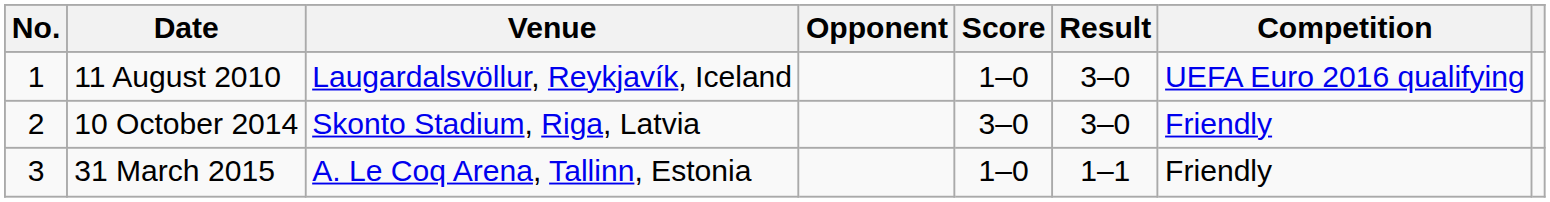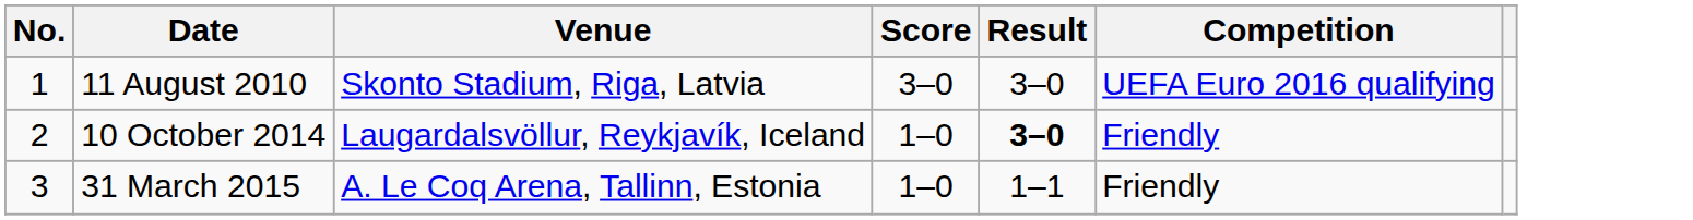- column: Opponent
11 August 2010 | Venue: Laugardalsvöllur, Reykjavík, Iceland -> Skonto Stadium, Riga, Latvia
11 August 2010 | Score: 1–0 -> 3–0
10 October 2014 | Venue: Skonto Stadium, Riga, Latvia -> Laugardalsvöllur, Reykjavík, Iceland
10 October 2014 | Score: 3–0 -> 1–0
10 October 2014 | Result: normal -> bold
